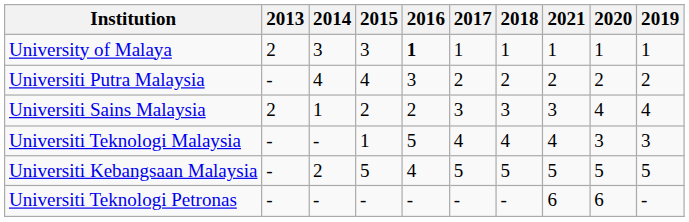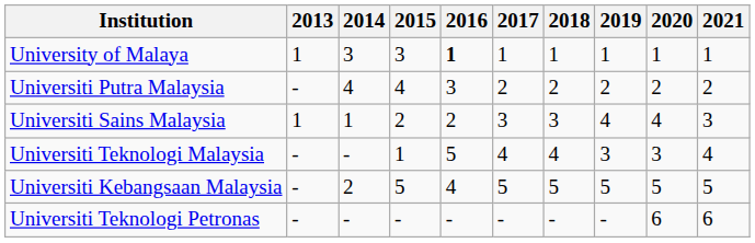columns swapped: 2019 <-> 2021
University of Malaya | 2013: 2 -> 1
Universiti Sains Malaysia | 2013: 2 -> 1
